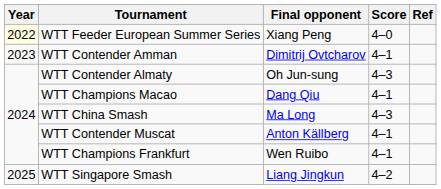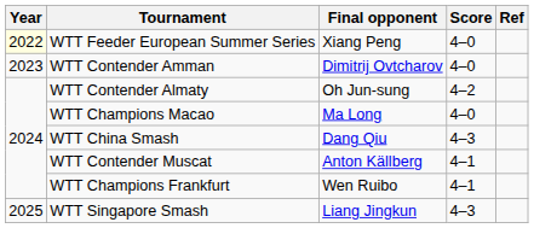WTT Contender Amman | Score: 4–1 -> 4–0
WTT Contender Almaty | Score: 4–3 -> 4–2
WTT Champions Macao | Final opponent: Dang Qiu -> Ma Long
WTT Champions Macao | Score: 4–1 -> 4–0
WTT China Smash | Final opponent: Ma Long -> Dang Qiu
WTT Singapore Smash | Score: 4–2 -> 4–3
